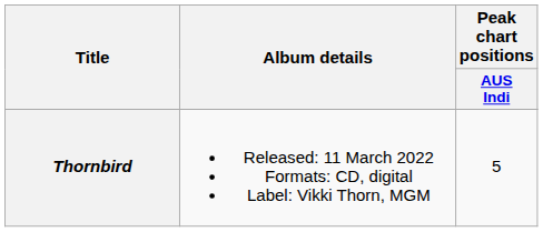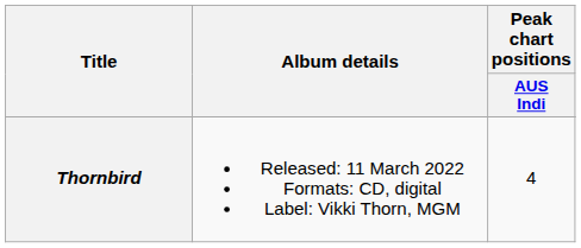Thornbird | Peak chart positions / AUS Indi: 5 -> 4
